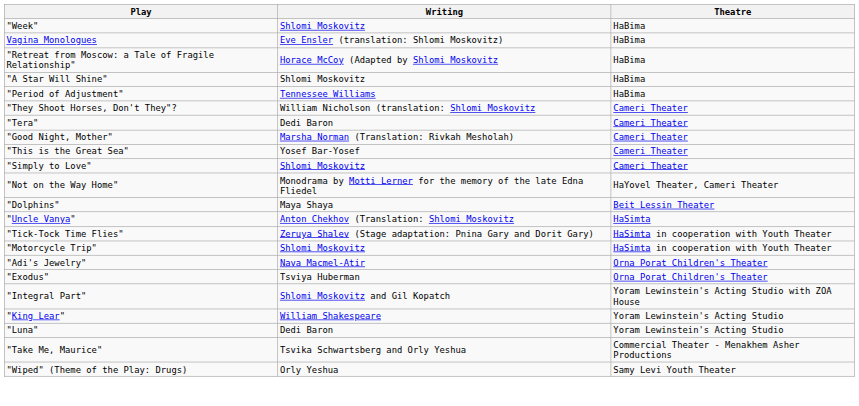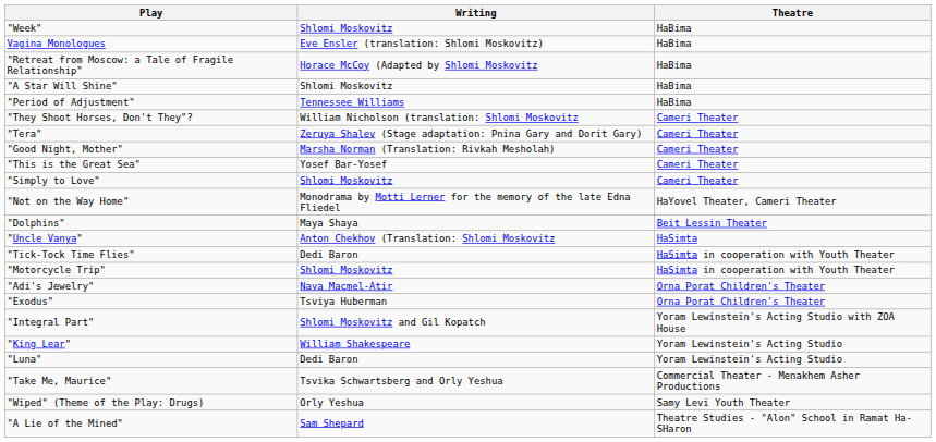"Tera" | Writing: Dedi Baron -> Zeruya Shalev (Stage adaptation: Pnina Gary and Dorit Gary)
"Tick-Tock Time Flies" | Writing: Zeruya Shalev (Stage adaptation: Pnina Gary and Dorit Gary) -> Dedi Baron
+ row: "A Lie of the Mined" | Sam Shepard | Theatre Studies - "Alon" School in Ramat Ha-SHaron
